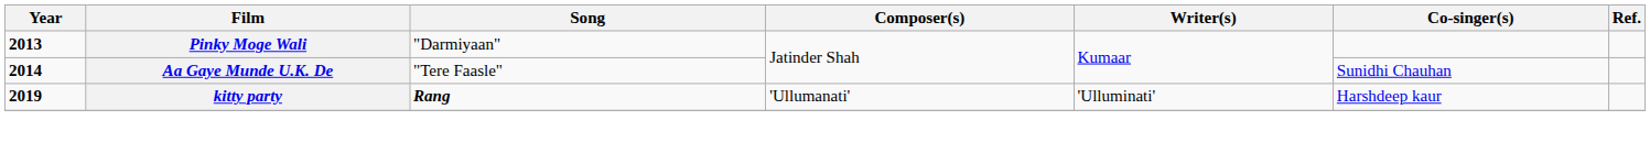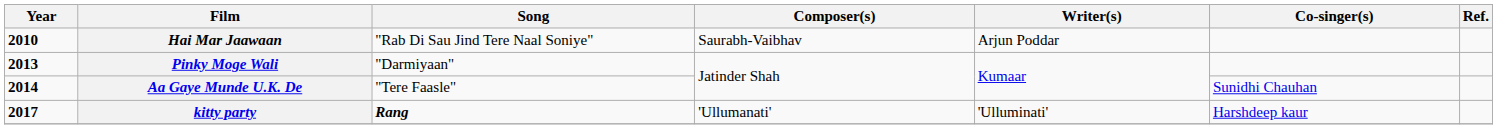+ row: 2010 | Hai Mar Jaawaan | "Rab Di Sau Jind Tere Naal Soniye" | Saurabh-Vaibhav | Arjun Poddar
kitty party | Year: 2019 -> 2017
